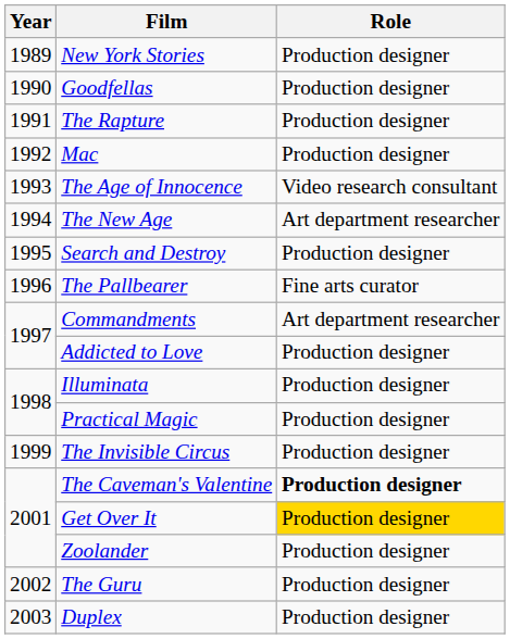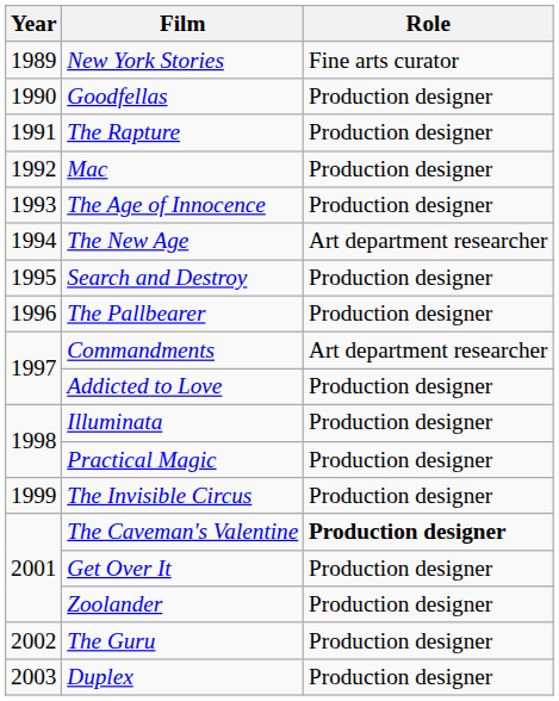New York Stories | Role: Production designer -> Fine arts curator
The Age of Innocence | Role: Video research consultant -> Production designer
The Pallbearer | Role: Fine arts curator -> Production designer
Get Over It | Role: gold background -> no background
